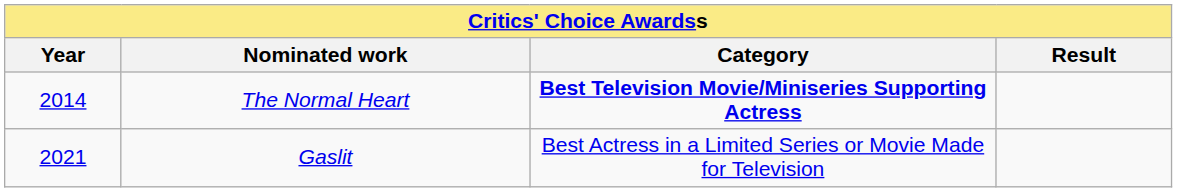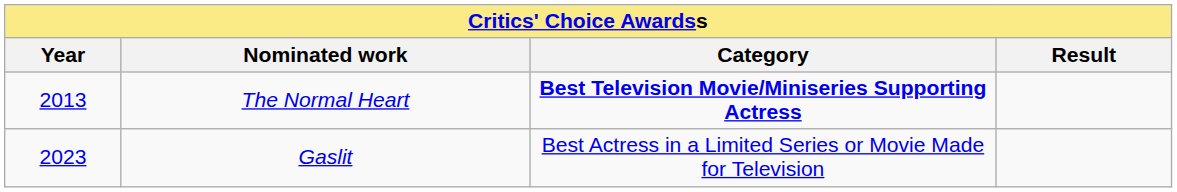The Normal Heart | Year: 2014 -> 2013
Gaslit | Year: 2021 -> 2023
